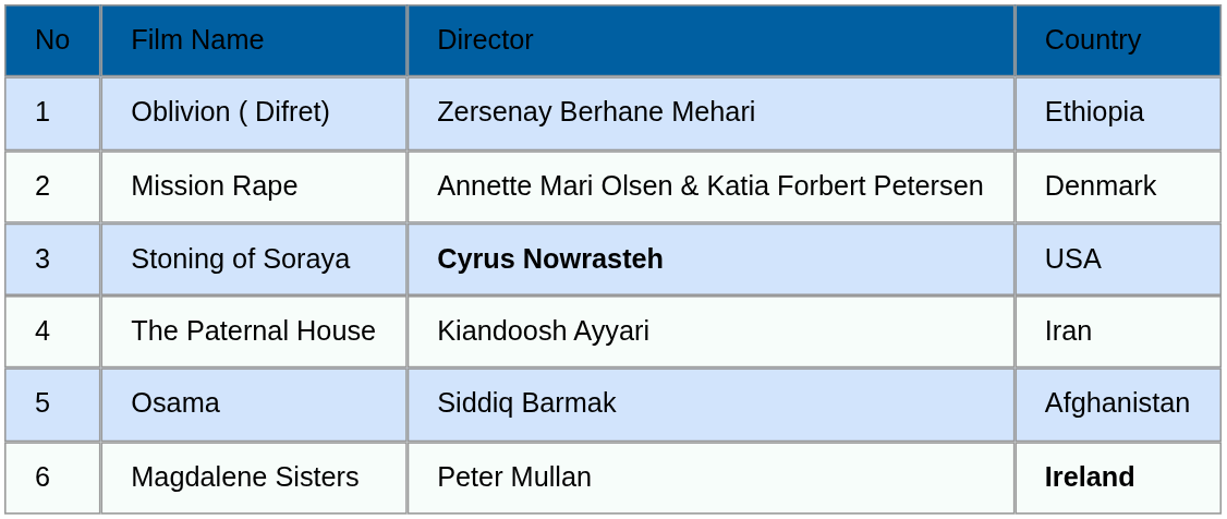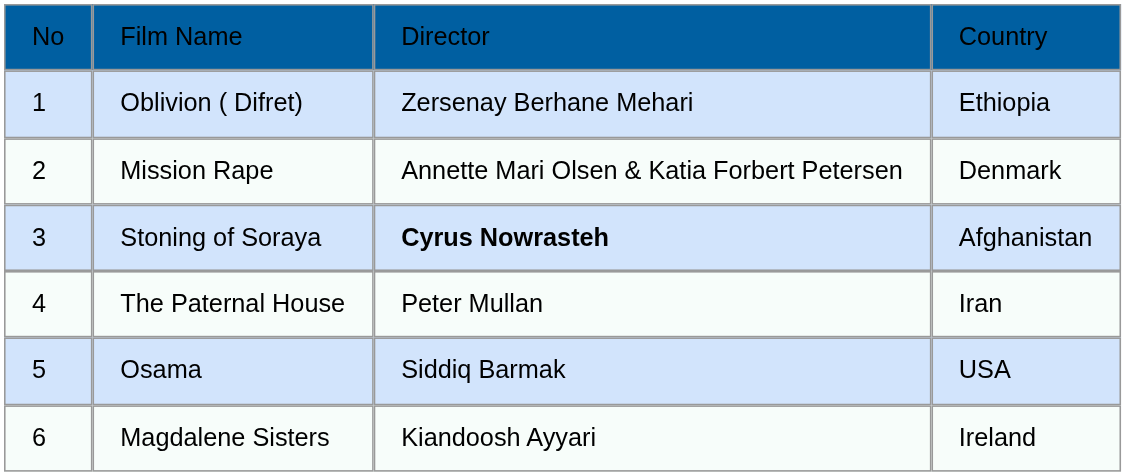Stoning of Soraya | column 4: USA -> Afghanistan
The Paternal House | column 3: Kiandoosh Ayyari -> Peter Mullan
Osama | column 4: Afghanistan -> USA
Magdalene Sisters | column 3: Peter Mullan -> Kiandoosh Ayyari
Magdalene Sisters | column 4: bold -> normal
